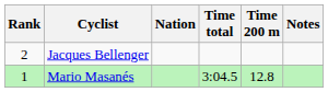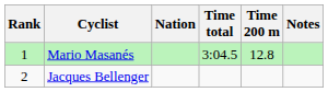rows swapped: Mario Masanés <-> Jacques Bellenger
